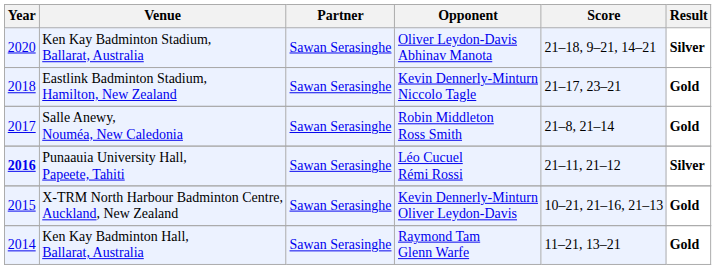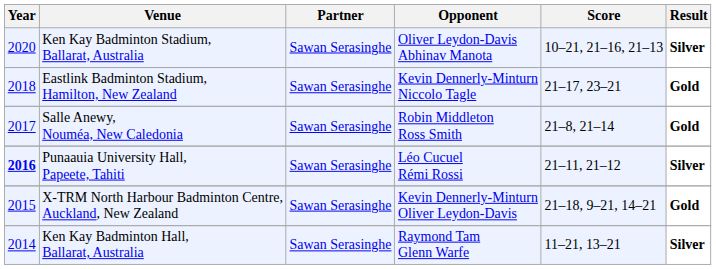Ken Kay Badminton Stadium, Ballarat, Australia | Score: 21–18, 9–21, 14–21 -> 10–21, 21–16, 21–13
X-TRM North Harbour Badminton Centre, Auckland, New Zealand | Score: 10–21, 21–16, 21–13 -> 21–18, 9–21, 14–21
Ken Kay Badminton Hall, Ballarat, Australia | Result: Gold -> Silver
